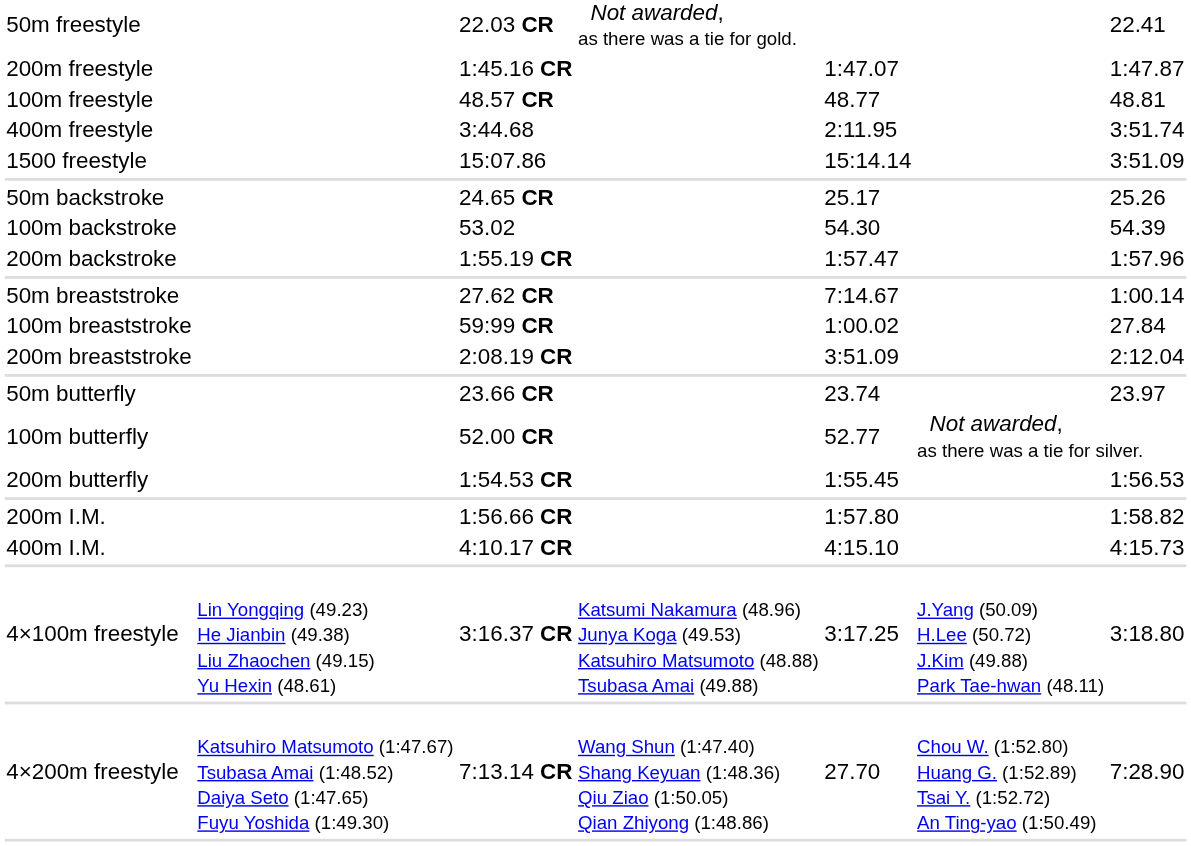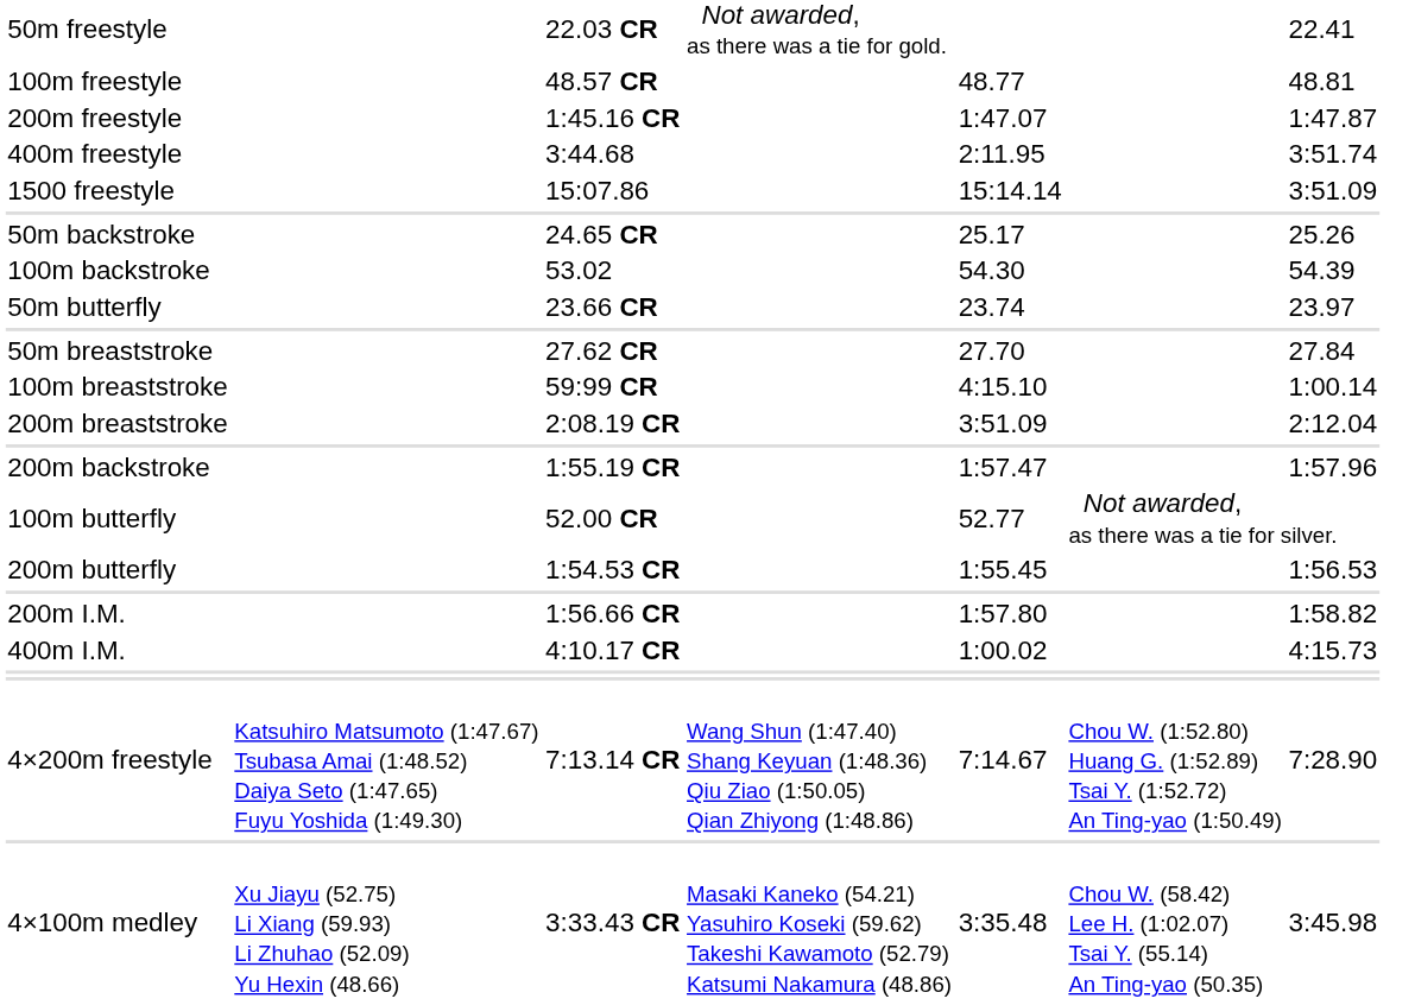rows swapped: 100m freestyle <-> 200m freestyle
rows swapped: 200m backstroke <-> 50m butterfly
50m breaststroke | column 5: 7:14.67 -> 27.70
50m breaststroke | column 7: 1:00.14 -> 27.84
100m breaststroke | column 5: 1:00.02 -> 4:15.10
100m breaststroke | column 7: 27.84 -> 1:00.14
400m I.M. | column 5: 4:15.10 -> 1:00.02
- row: 4×100m freestyle | Lin Yongqing (49.23) He Jianbin (49.38) Liu Zhaochen (49.15) Yu Hexin (48.61) | 3:16.37 CR | Katsumi Nakamura (48.96) Junya Koga (49.53) Katsuhiro Matsumoto (48.88) Tsubasa Amai (49.88) | 3:17.25 | J.Yang (50.09) H.Lee (50.72) J.Kim (49.88) Park Tae-hwan (48.11) | 3:18.80
4×200m freestyle | column 5: 27.70 -> 7:14.67
+ row: 4×100m medley | Xu Jiayu (52.75) Li Xiang (59.93) Li Zhuhao (52.09) Yu Hexin (48.66) | 3:33.43 CR | Masaki Kaneko (54.21) Yasuhiro Koseki (59.62) Takeshi Kawamoto (52.79) Katsumi Nakamura (48.86) | 3:35.48 | Chou W. (58.42) Lee H. (1:02.07) Tsai Y. (55.14) An Ting-yao (50.35) | 3:45.98
